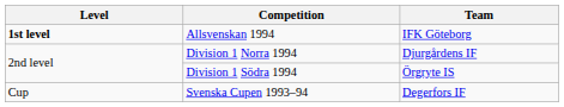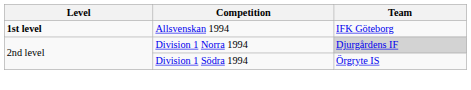Division 1 Norra 1994 | Team: no background -> lightgrey background
- row: Cup | Svenska Cupen 1993–94 | Degerfors IF
